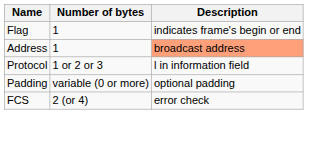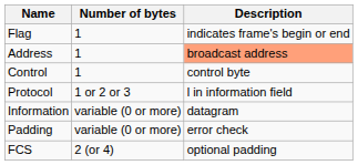+ row: Control | 1 | control byte
+ row: Information | variable (0 or more) | datagram
Padding | Description: optional padding -> error check
FCS | Description: error check -> optional padding
